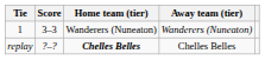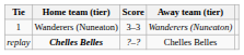columns swapped: Home team (tier) <-> Score
